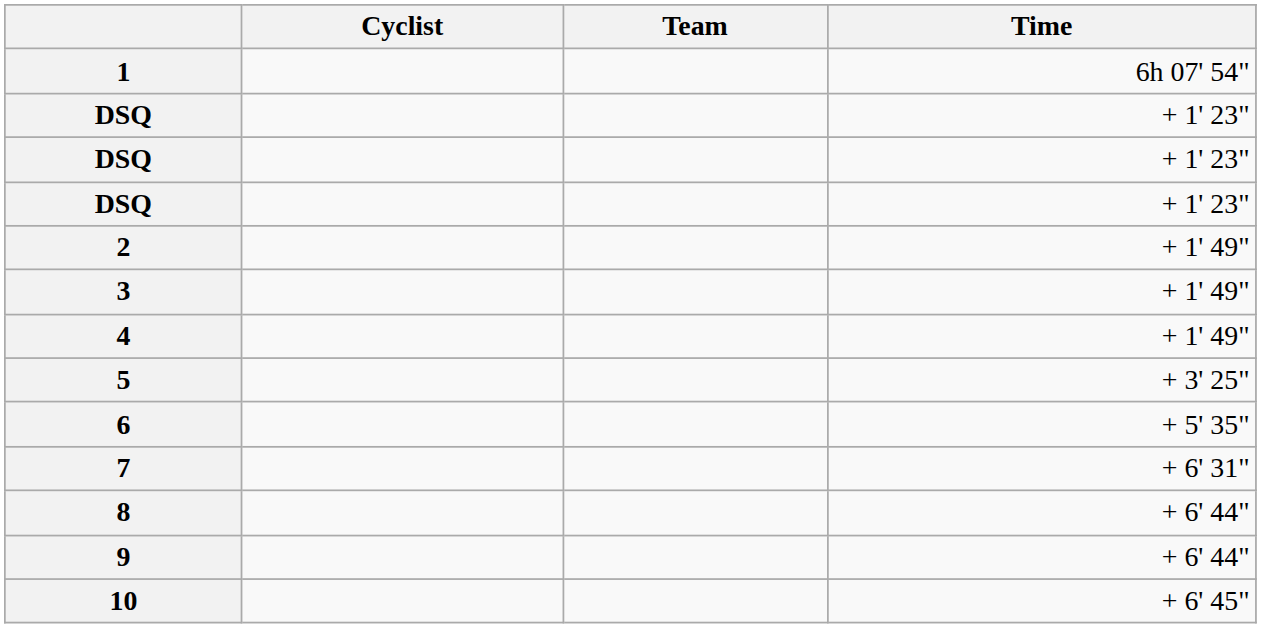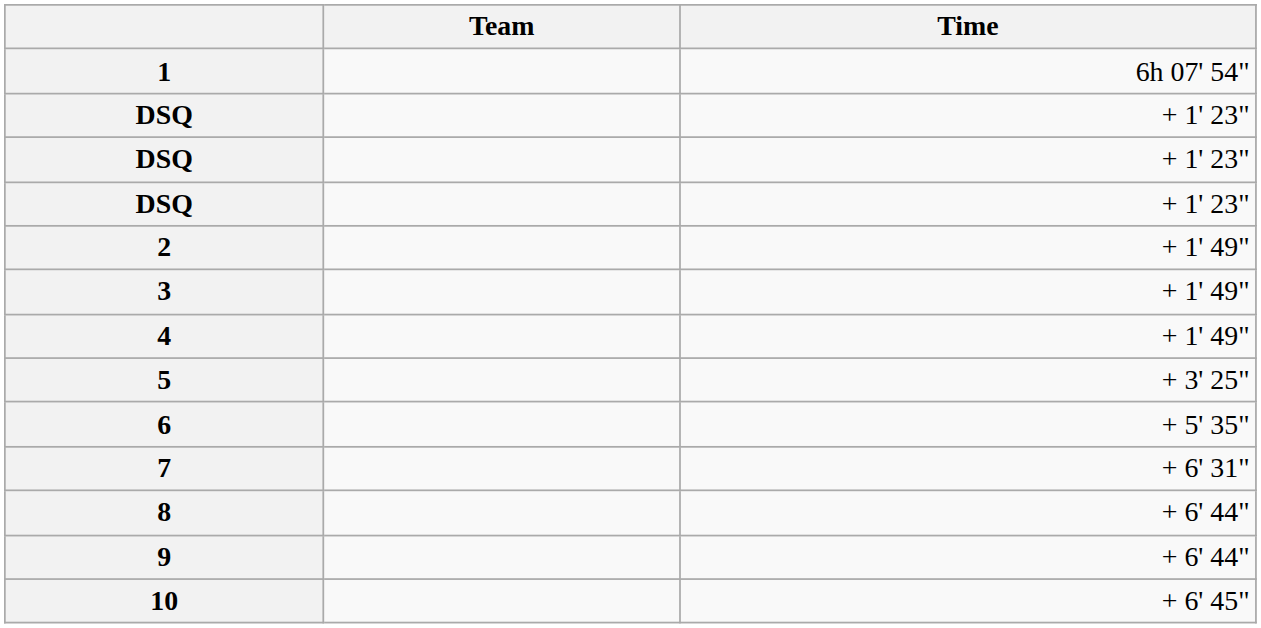- column: Cyclist
